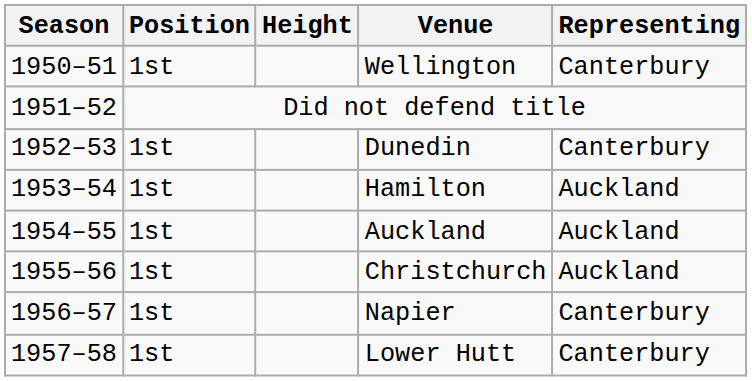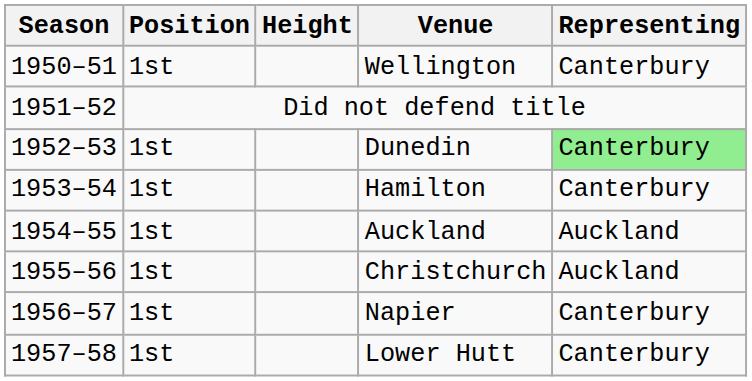Dunedin | Representing: no background -> lightgreen background
Hamilton | Representing: Auckland -> Canterbury
